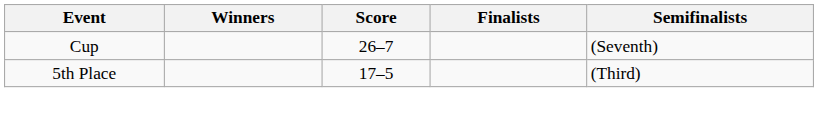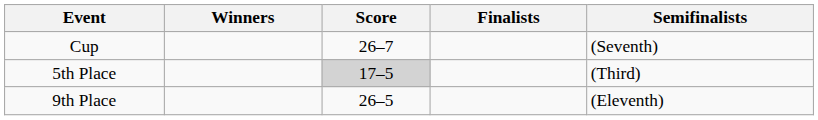5th Place | Score: no background -> lightgrey background
+ row: 9th Place | 26–5 | (Eleventh)
